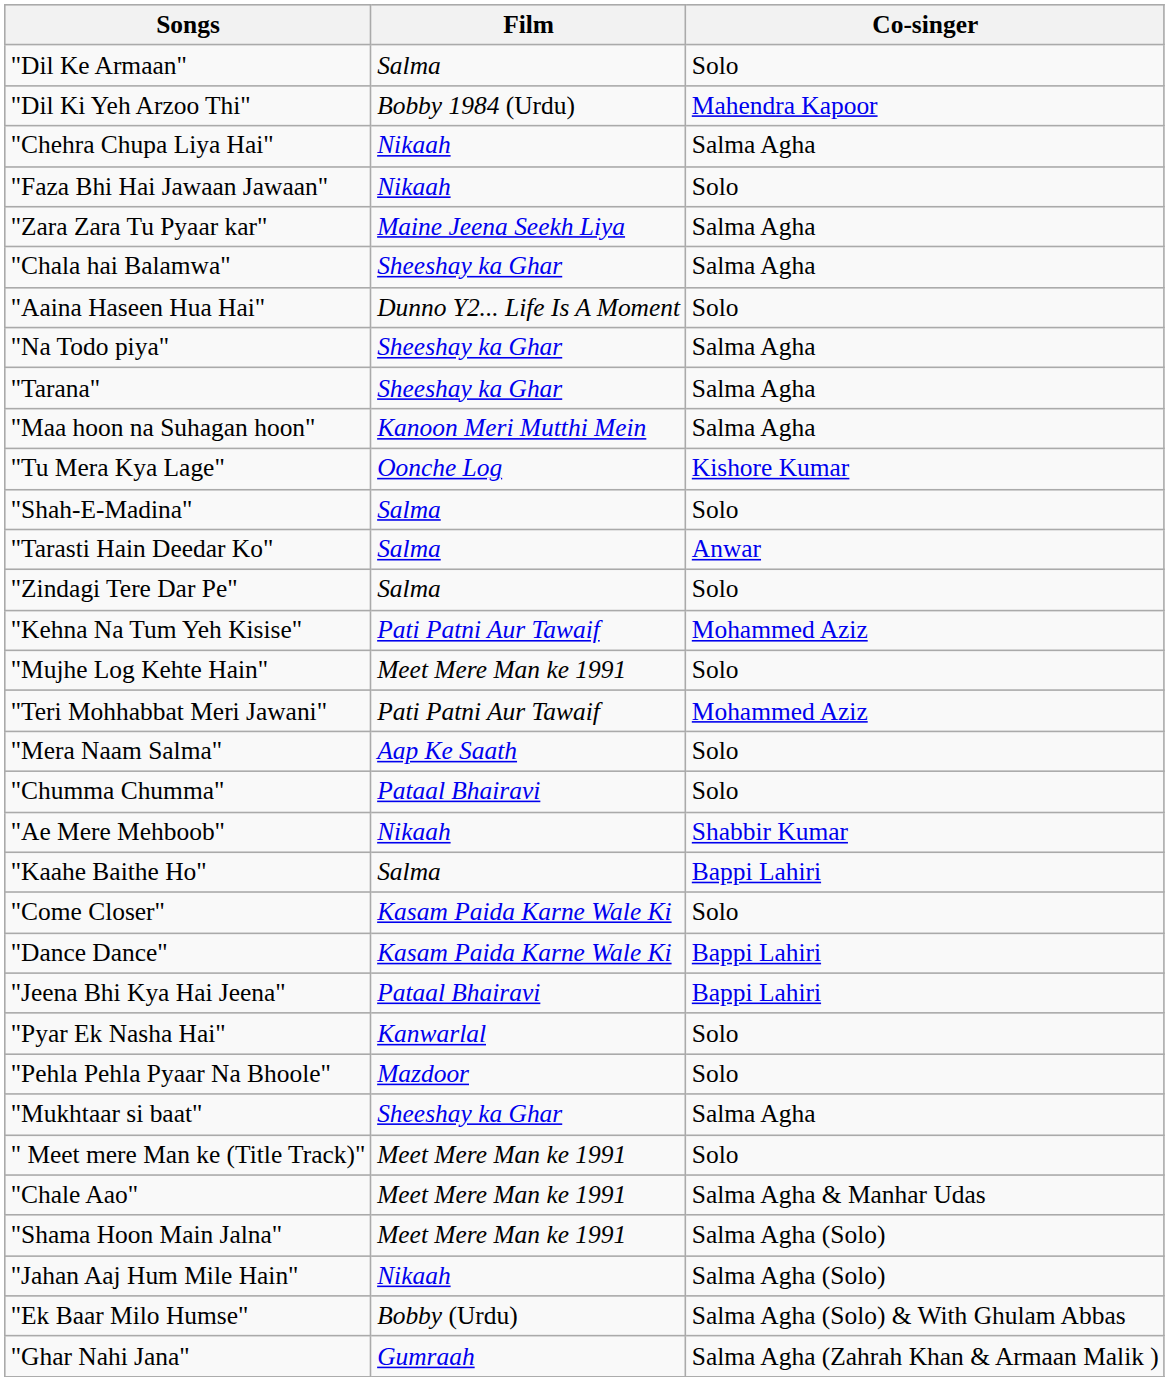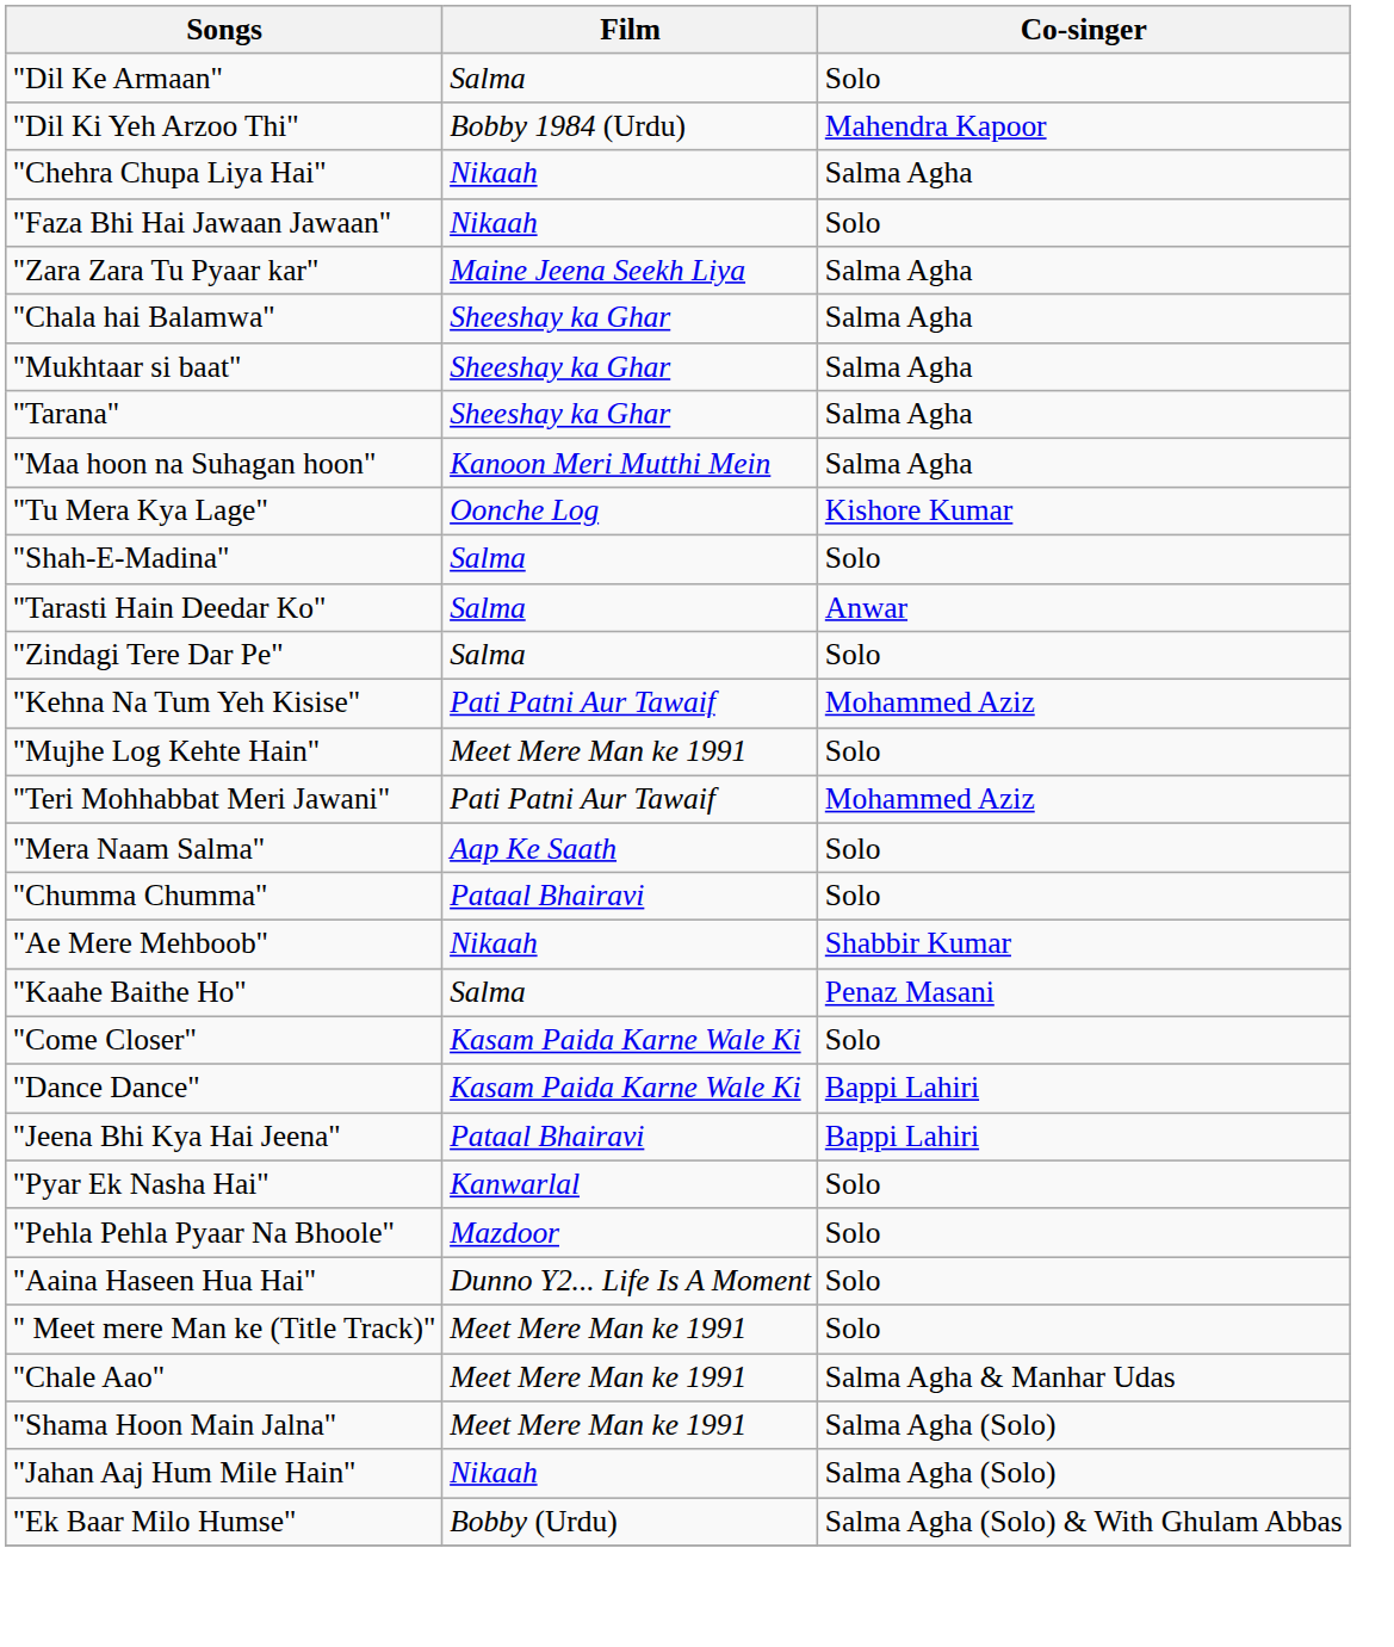rows swapped: "Mukhtaar si baat" <-> "Aaina Haseen Hua Hai"
- row: "Na Todo piya" | Sheeshay ka Ghar | Salma Agha
"Kaahe Baithe Ho" | Co-singer: Bappi Lahiri -> Penaz Masani
- row: "Ghar Nahi Jana" | Gumraah | Salma Agha (Zahrah Khan & Armaan Malik )
